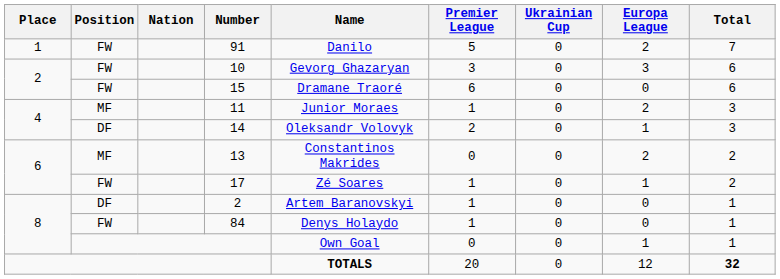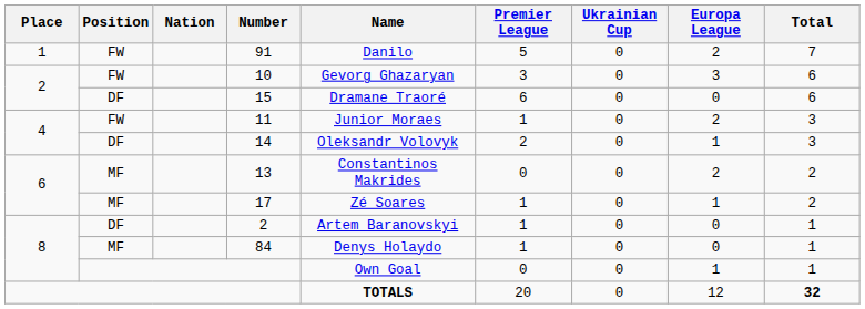15 | Position: FW -> DF
11 | Position: MF -> FW
17 | Position: FW -> MF
84 | Position: FW -> MF
